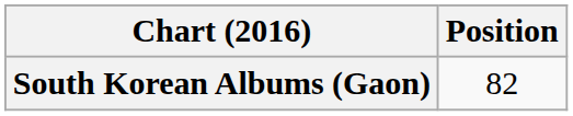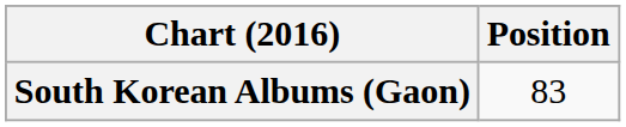South Korean Albums (Gaon) | Position: 82 -> 83
